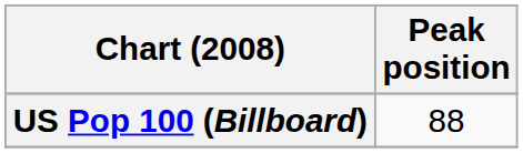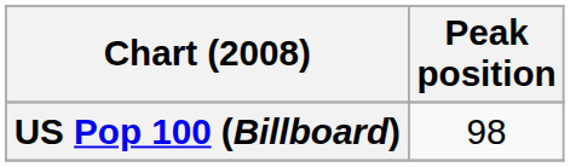US Pop 100 (Billboard) | Peak position: 88 -> 98
